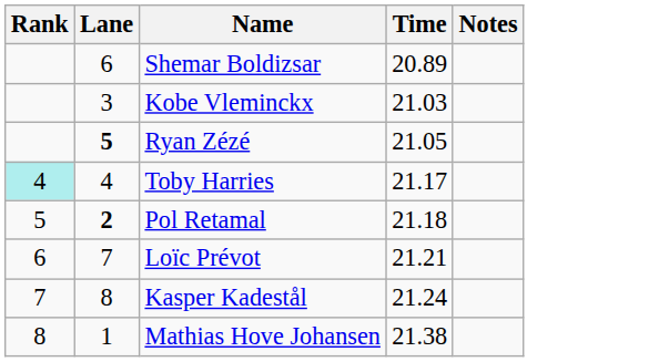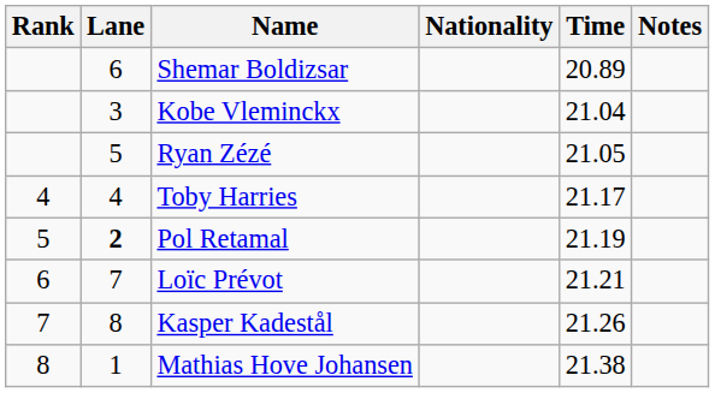+ column: Nationality
Kobe Vleminckx | Time: 21.03 -> 21.04
Ryan Zézé | Lane: bold -> normal
Toby Harries | Rank: paleturquoise background -> no background
Pol Retamal | Time: 21.18 -> 21.19
Kasper Kadestål | Time: 21.24 -> 21.26
